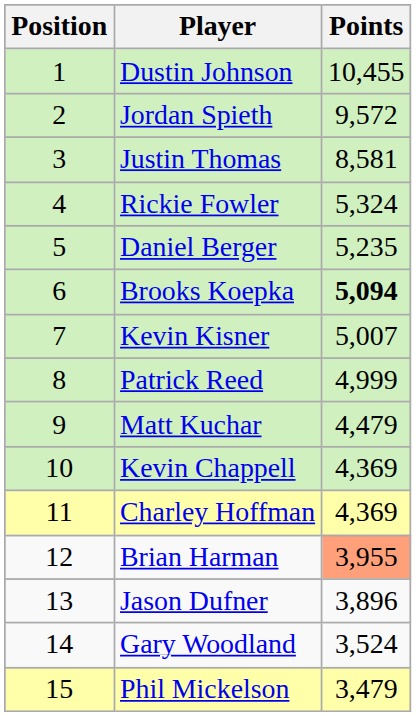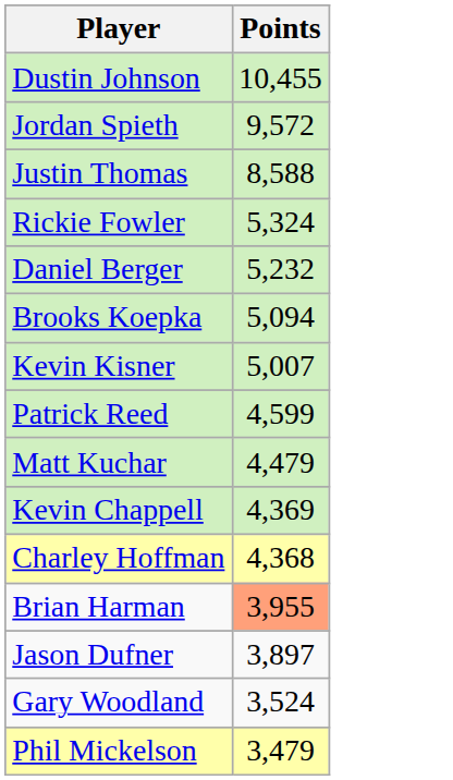- column: Position | 1 | 2 | 3 | 4 | 5 | 6 | 7 | 8 | 9 | 10 | 11 | 12 | 13 | 14 | 15
Justin Thomas | Points: 8,581 -> 8,588
Daniel Berger | Points: 5,235 -> 5,232
Brooks Koepka | Points: bold -> normal
Patrick Reed | Points: 4,999 -> 4,599
Charley Hoffman | Points: 4,369 -> 4,368
Jason Dufner | Points: 3,896 -> 3,897
